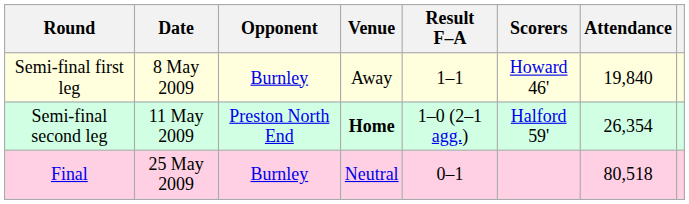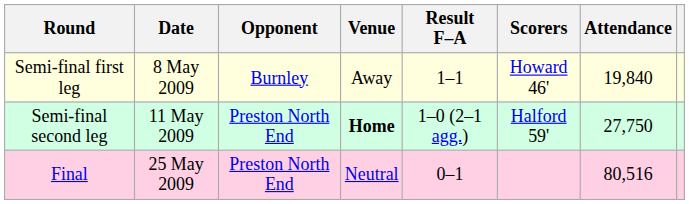Semi-final second leg | Attendance: 26,354 -> 27,750
Final | Opponent: Burnley -> Preston North End
Final | Attendance: 80,518 -> 80,516
